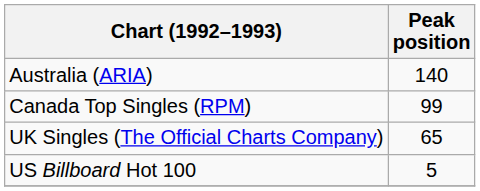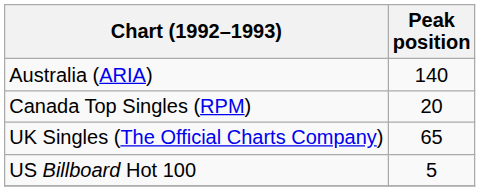Canada Top Singles (RPM) | Peak position: 99 -> 20
